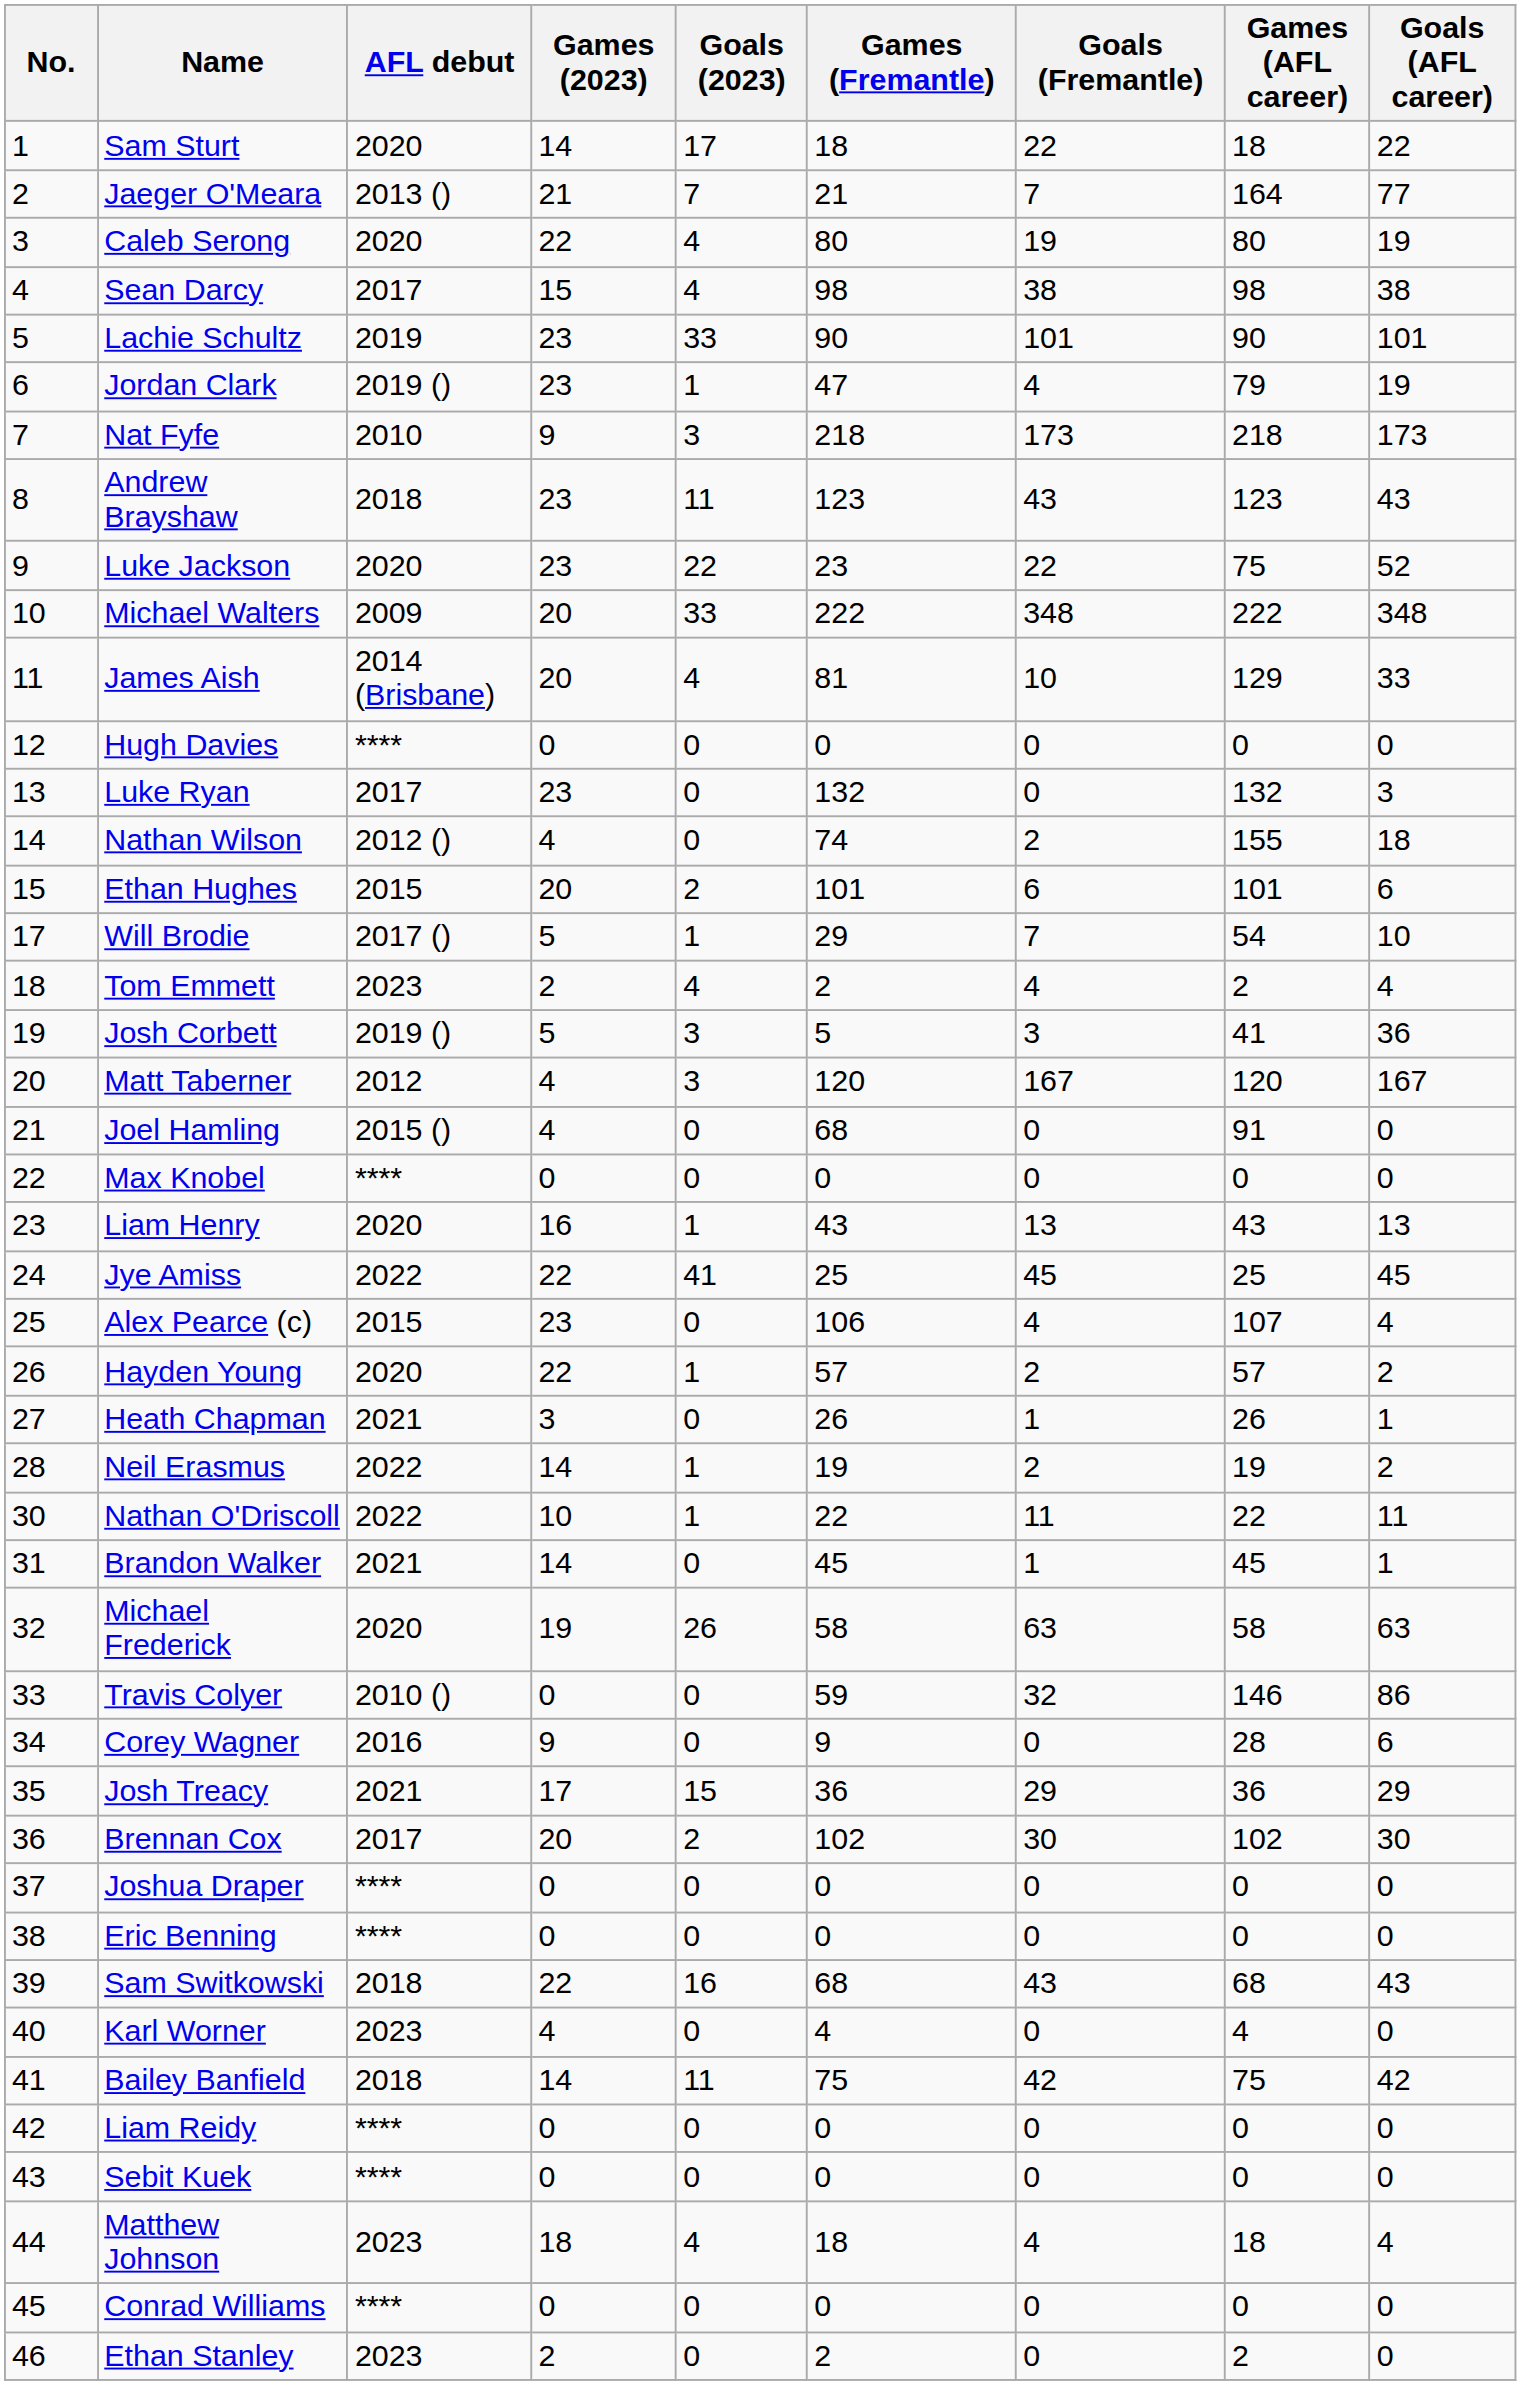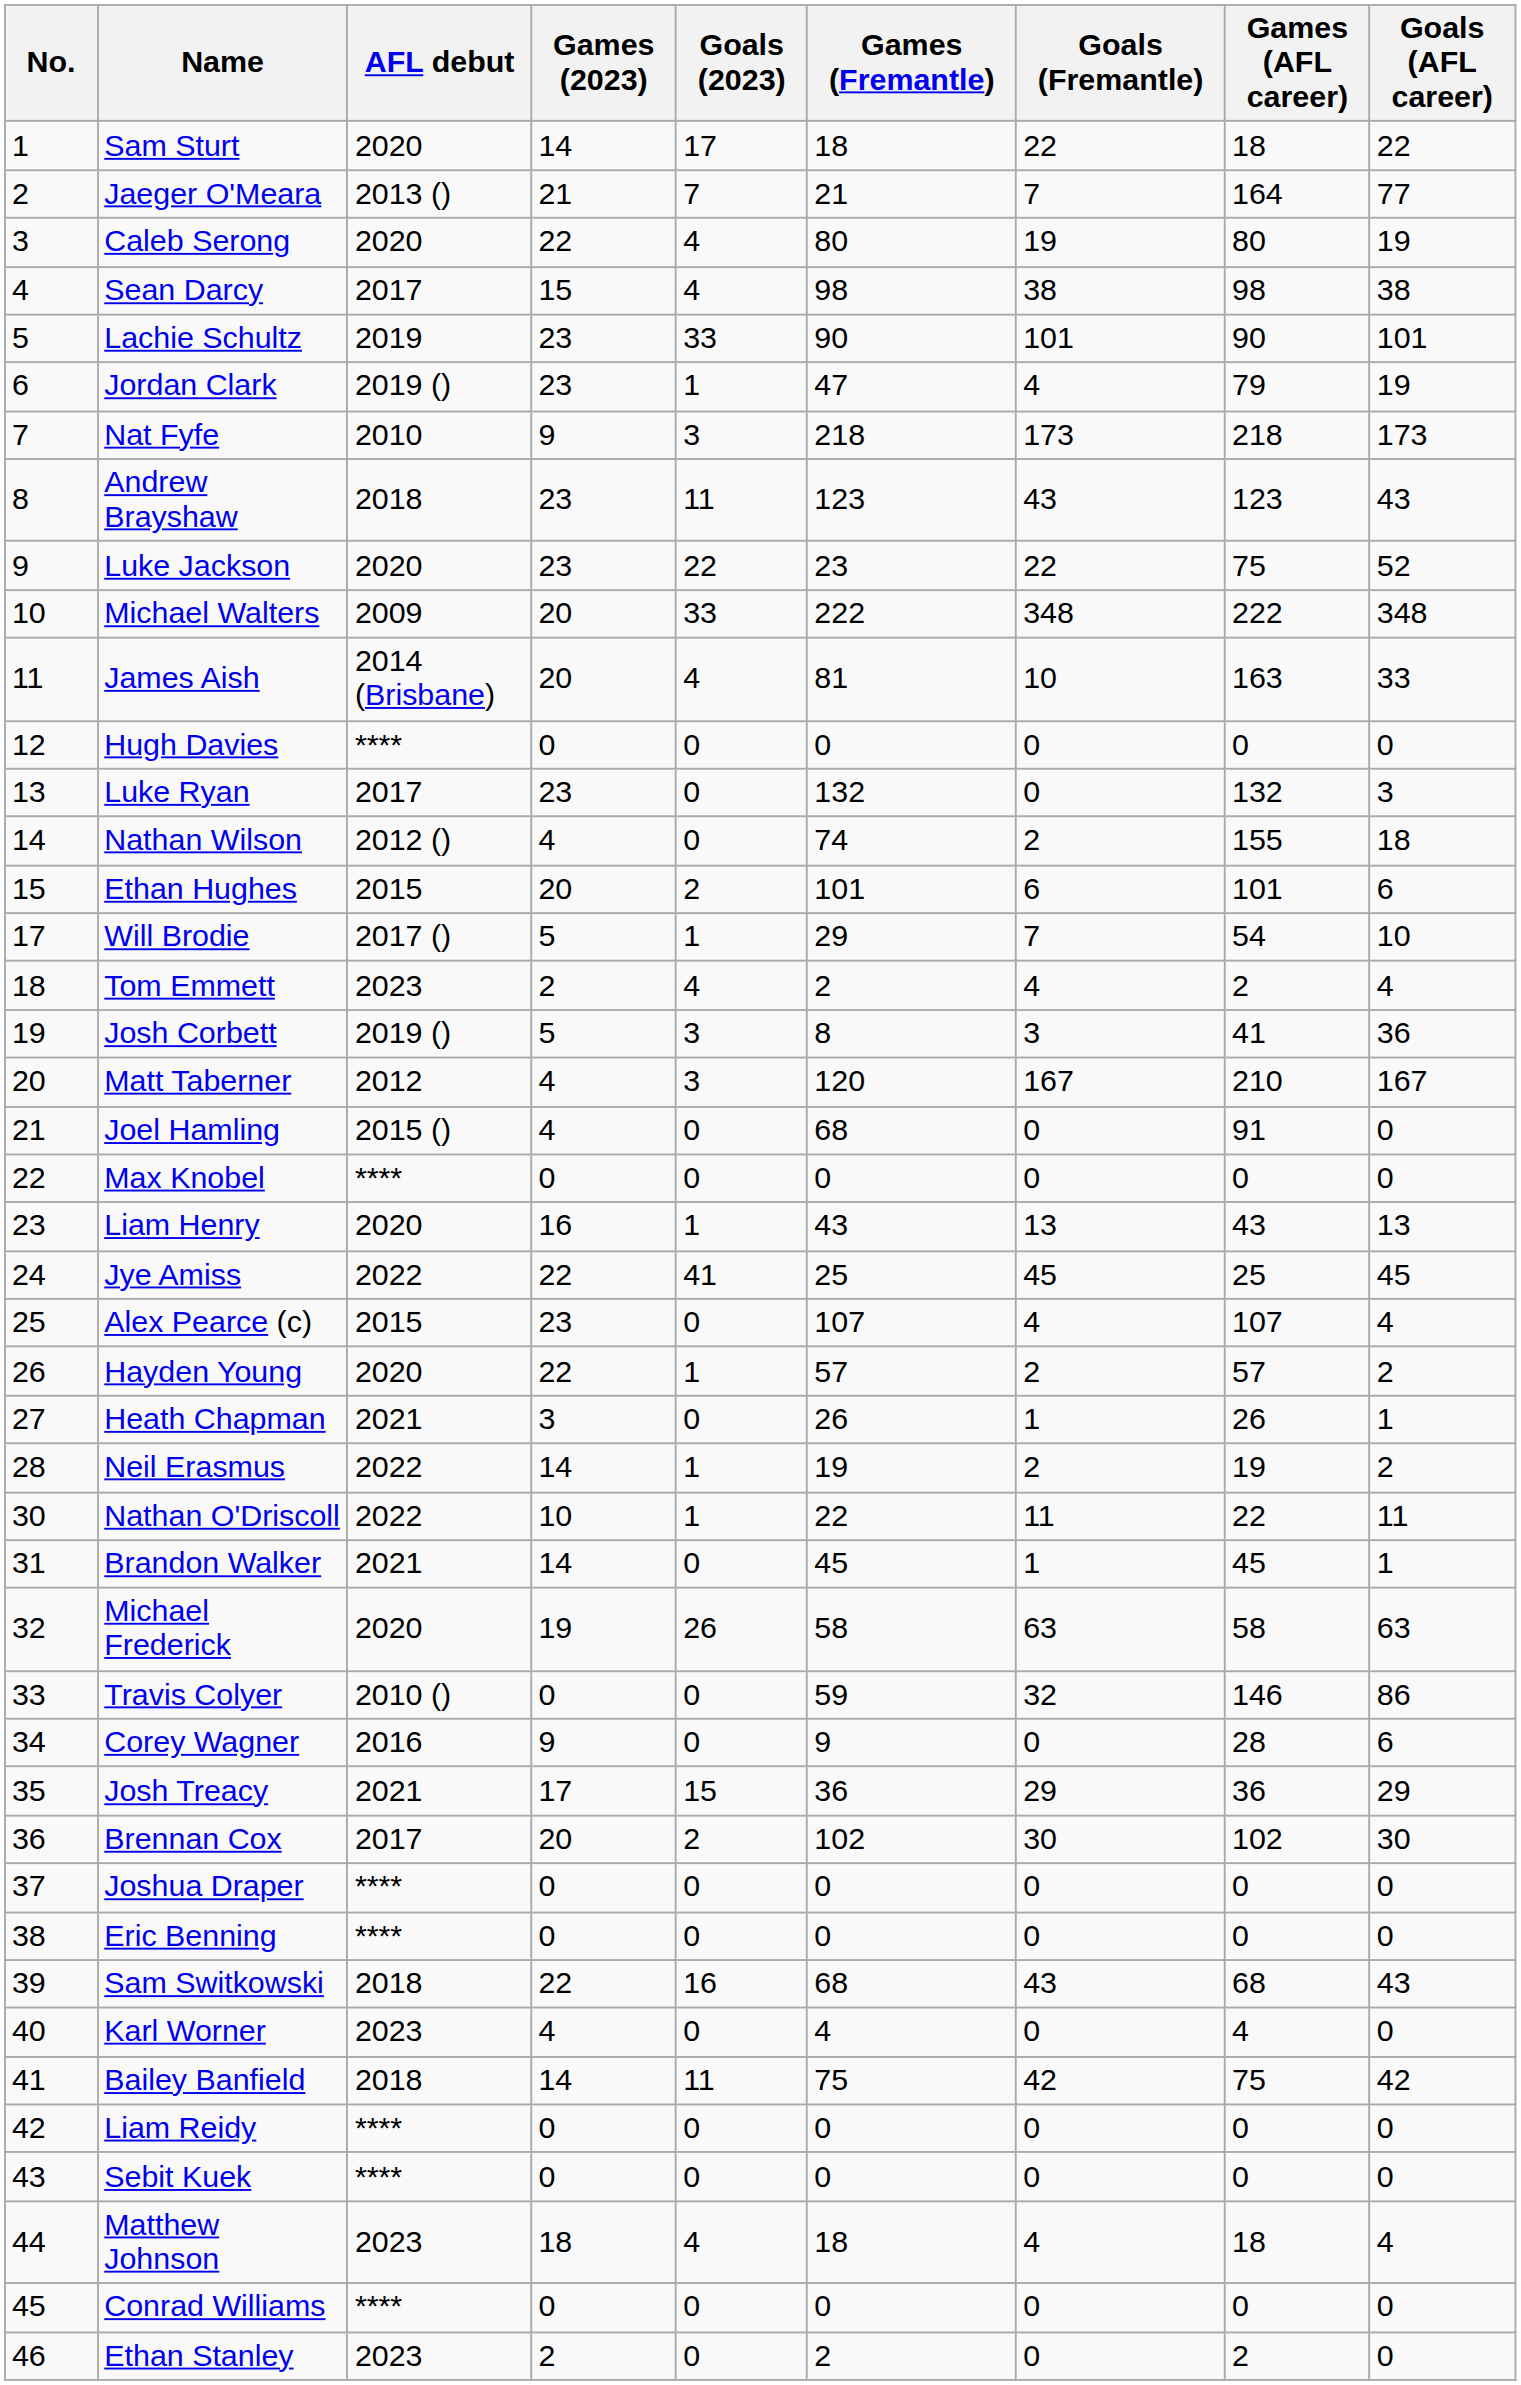James Aish | Games (AFL career): 129 -> 163
Josh Corbett | Games (Fremantle): 5 -> 8
Matt Taberner | Games (AFL career): 120 -> 210
Alex Pearce (c) | Games (Fremantle): 106 -> 107
